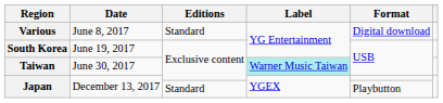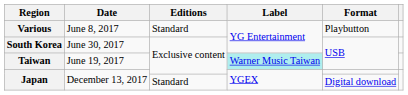Various | Format: Digital download -> Playbutton
South Korea | Date: June 19, 2017 -> June 30, 2017
Taiwan | Date: June 30, 2017 -> June 19, 2017
Japan / Standard | Format: Playbutton -> Digital download
